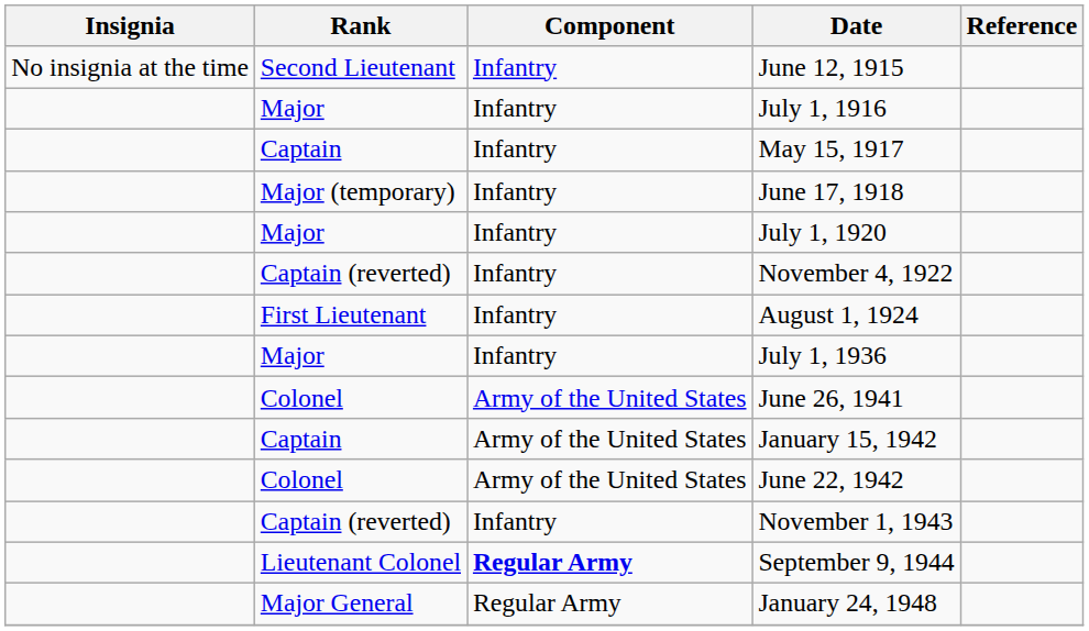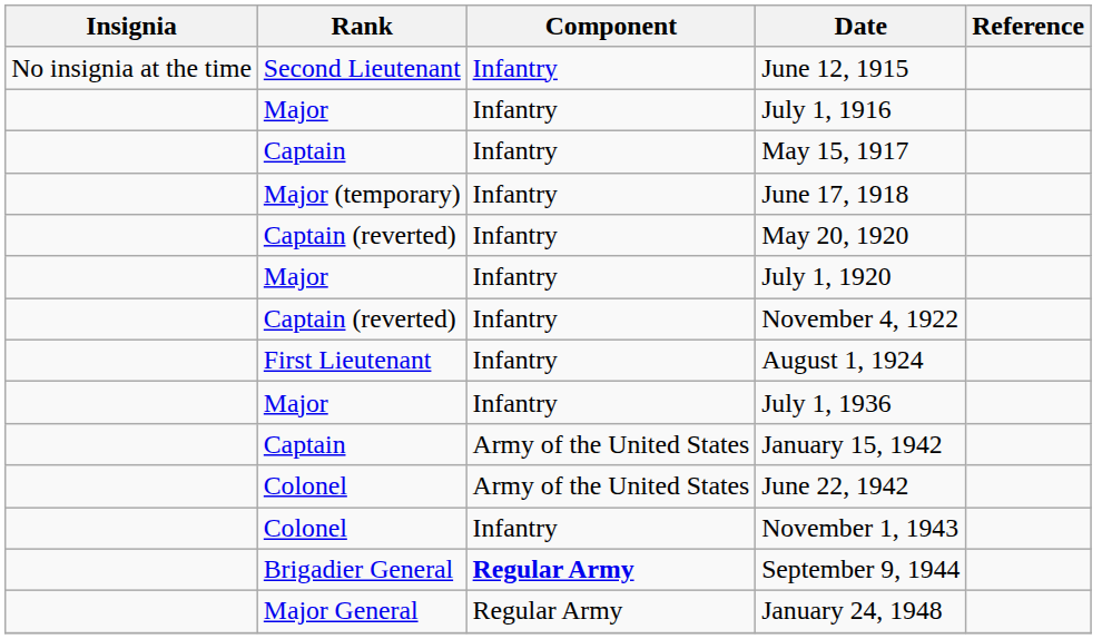+ row: Captain (reverted) | Infantry | May 20, 1920
- row: Colonel | Army of the United States | June 26, 1941
November 1, 1943 | Rank: Captain (reverted) -> Colonel
September 9, 1944 | Rank: Lieutenant Colonel -> Brigadier General
